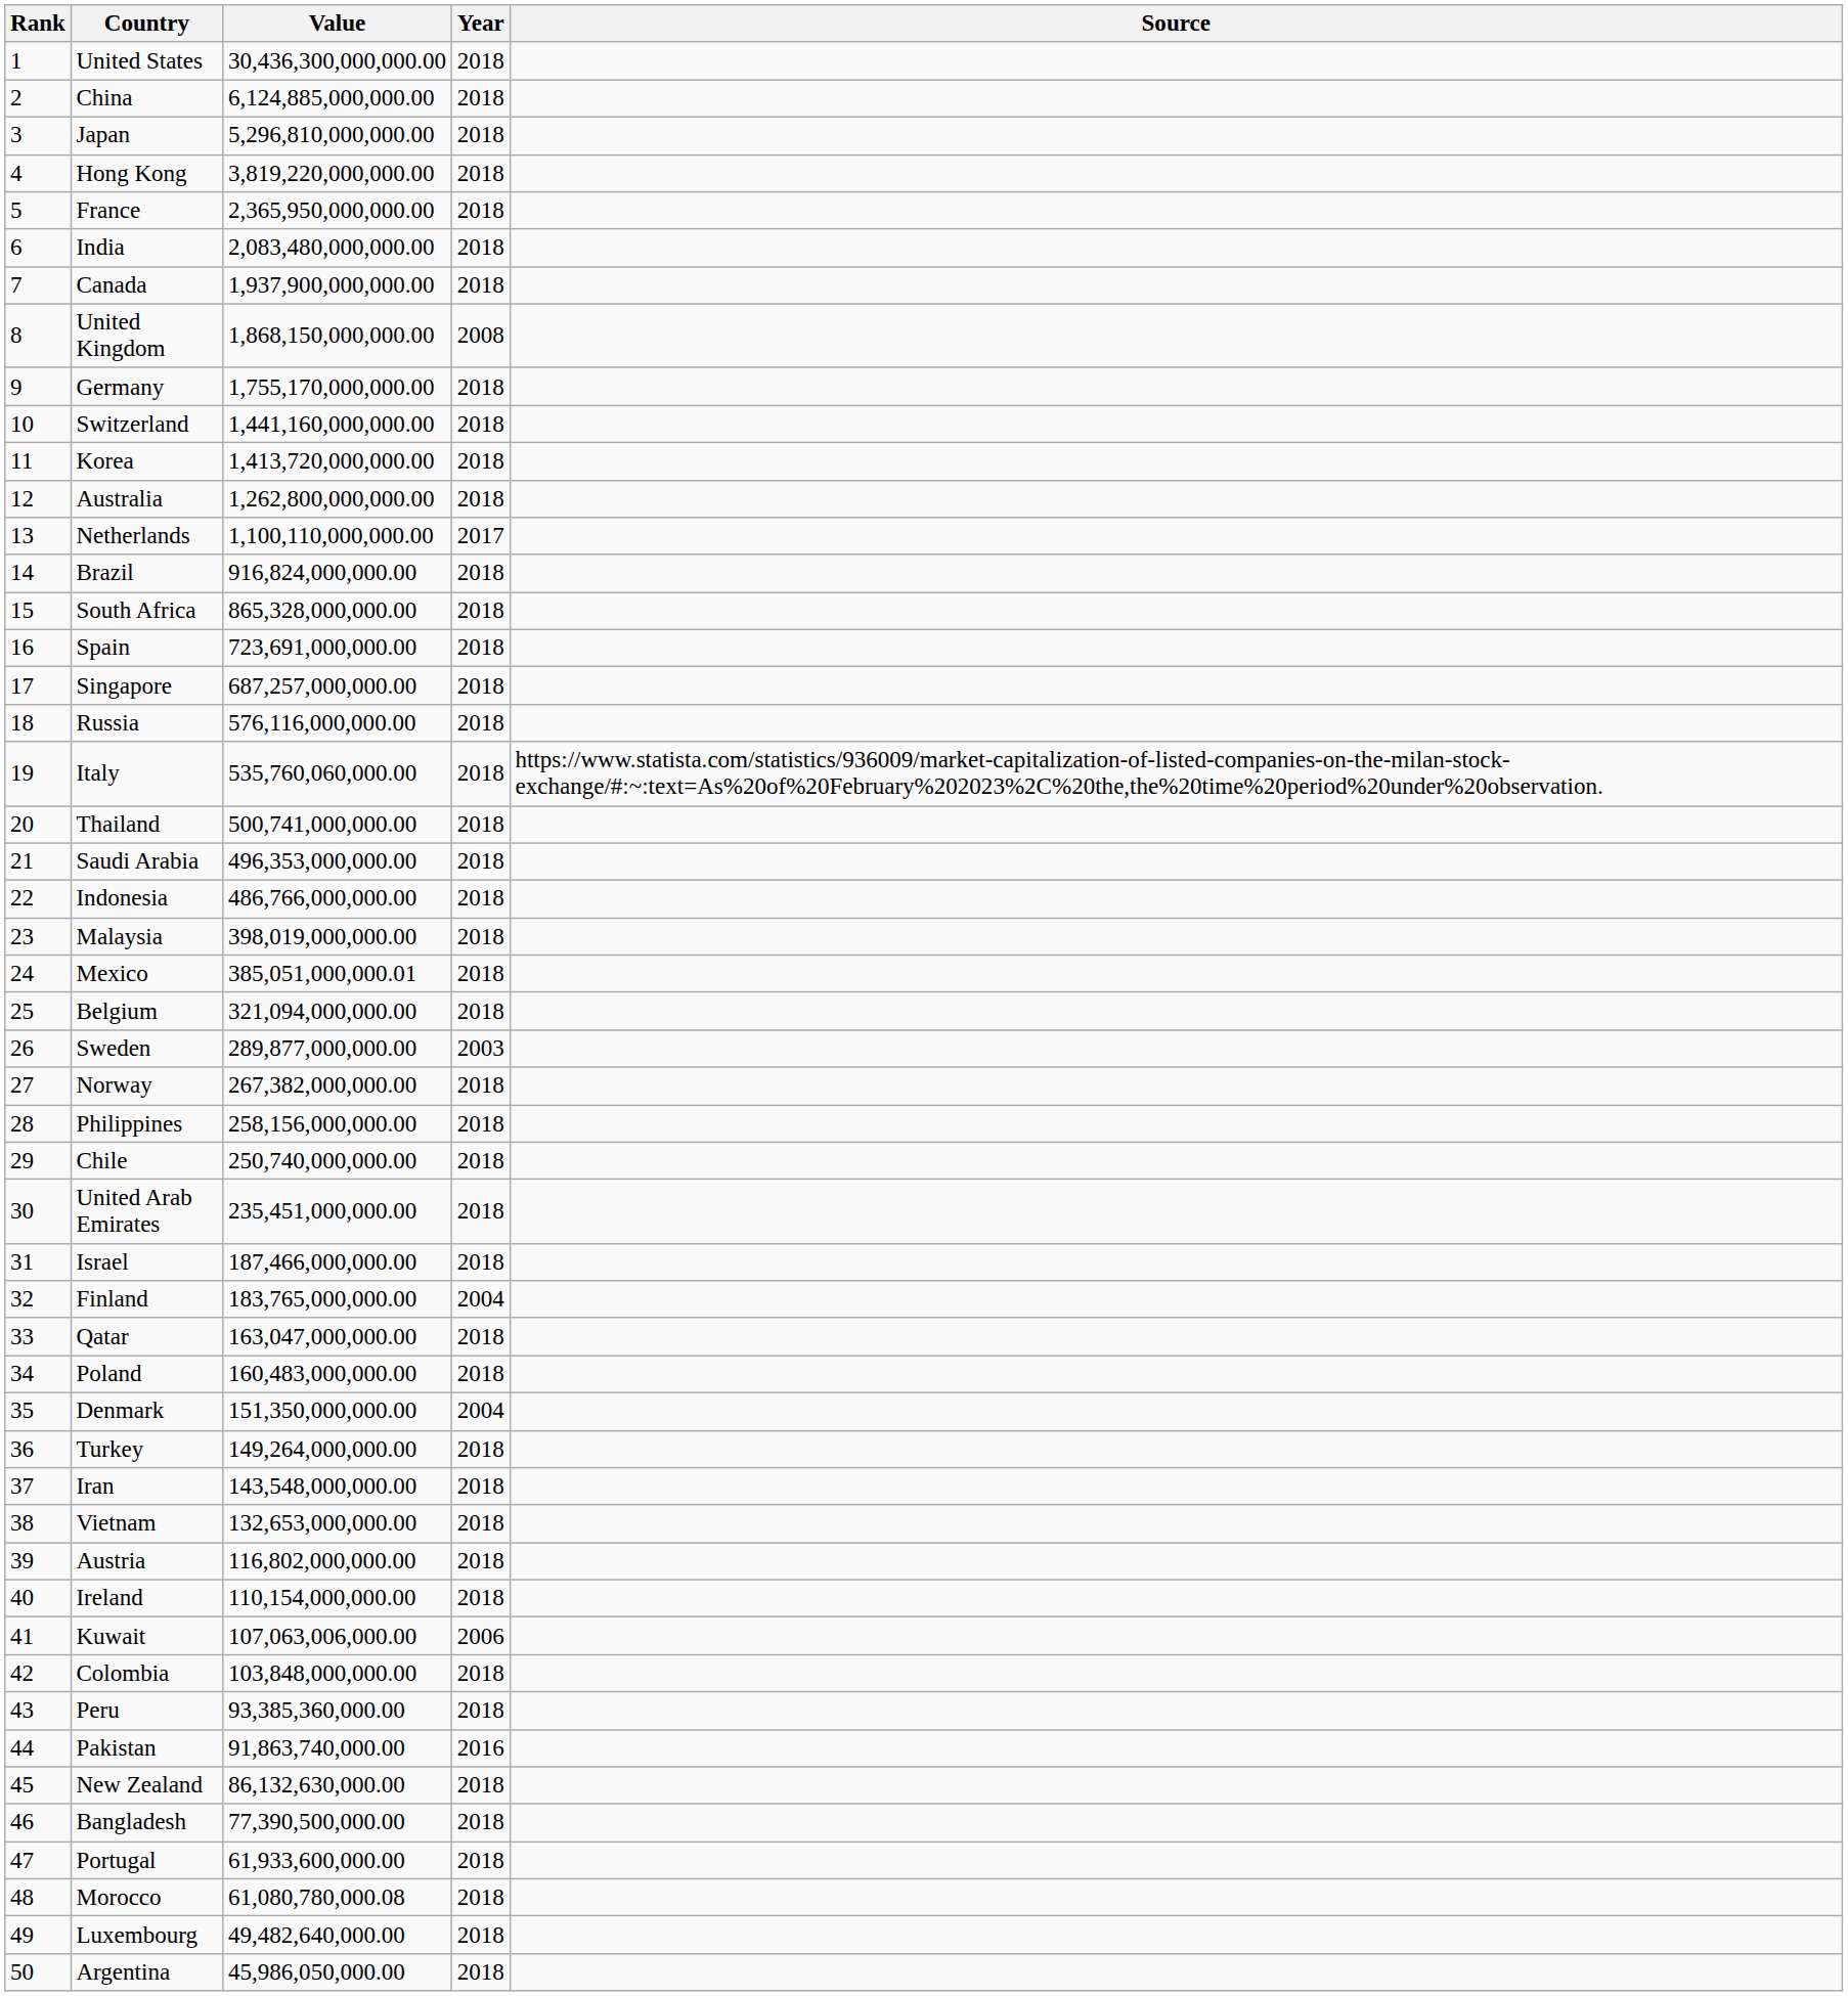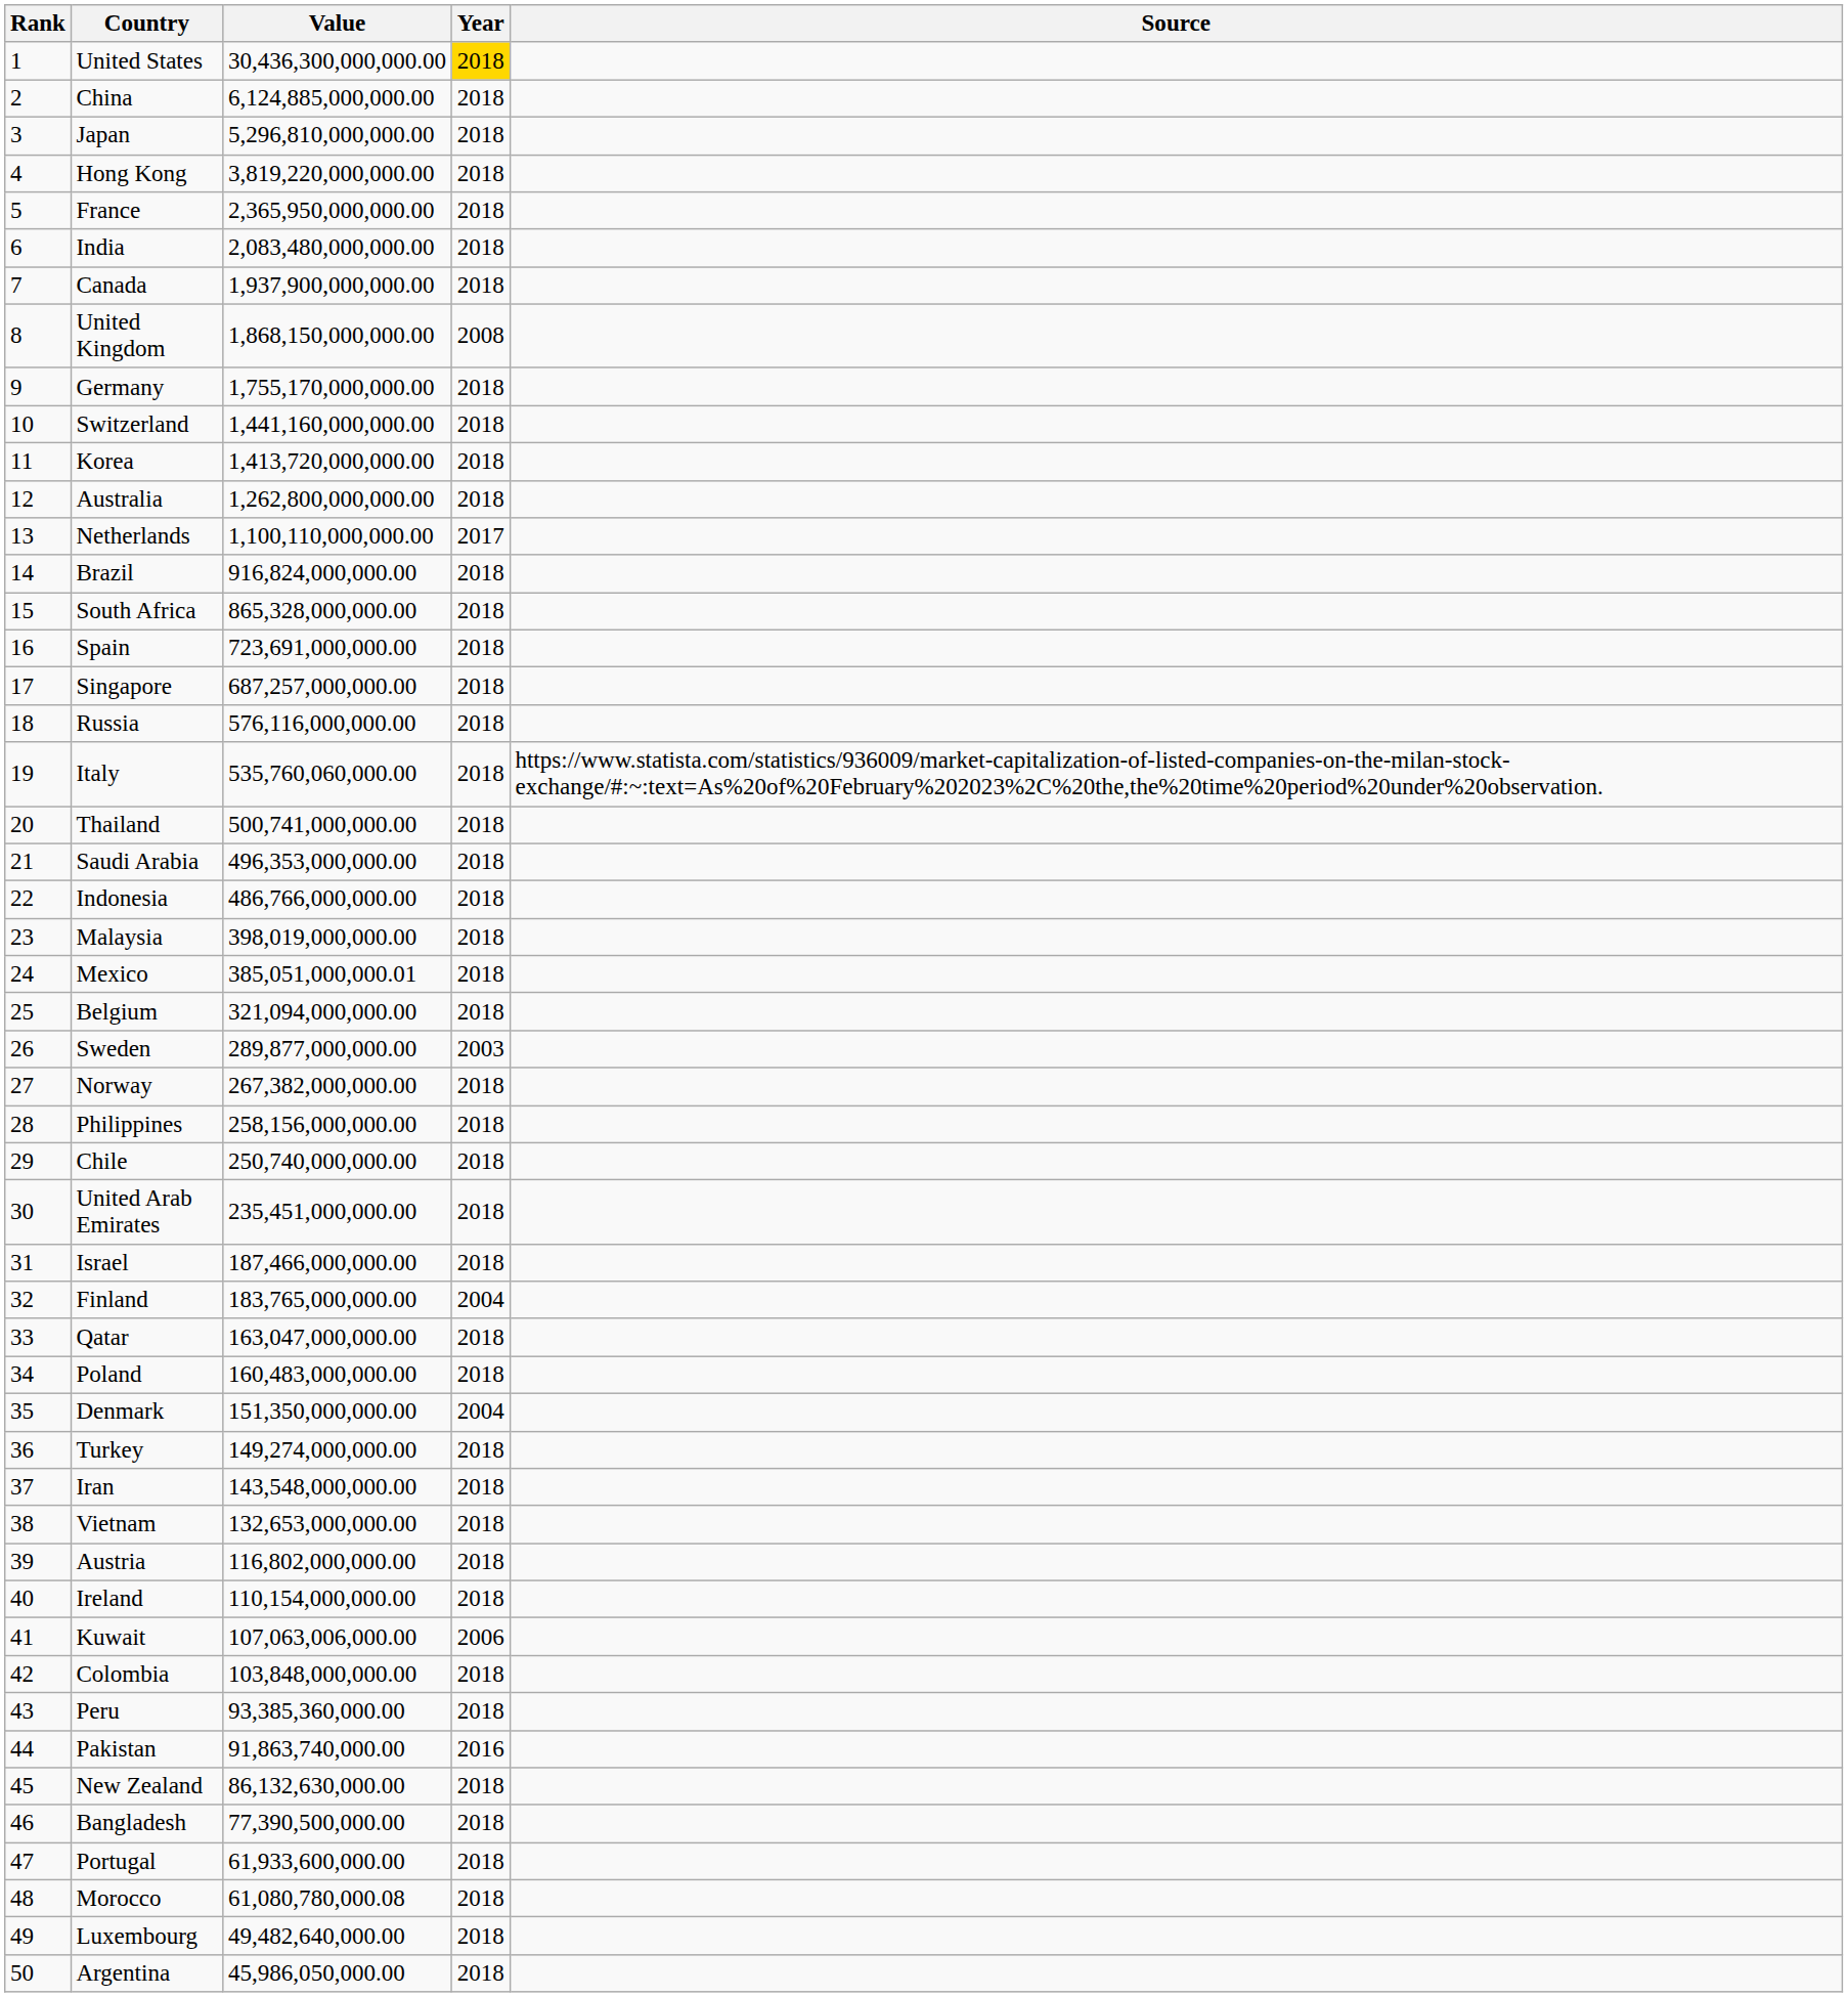United States | Year: no background -> gold background
Turkey | Value: 149,264,000,000.00 -> 149,274,000,000.00
